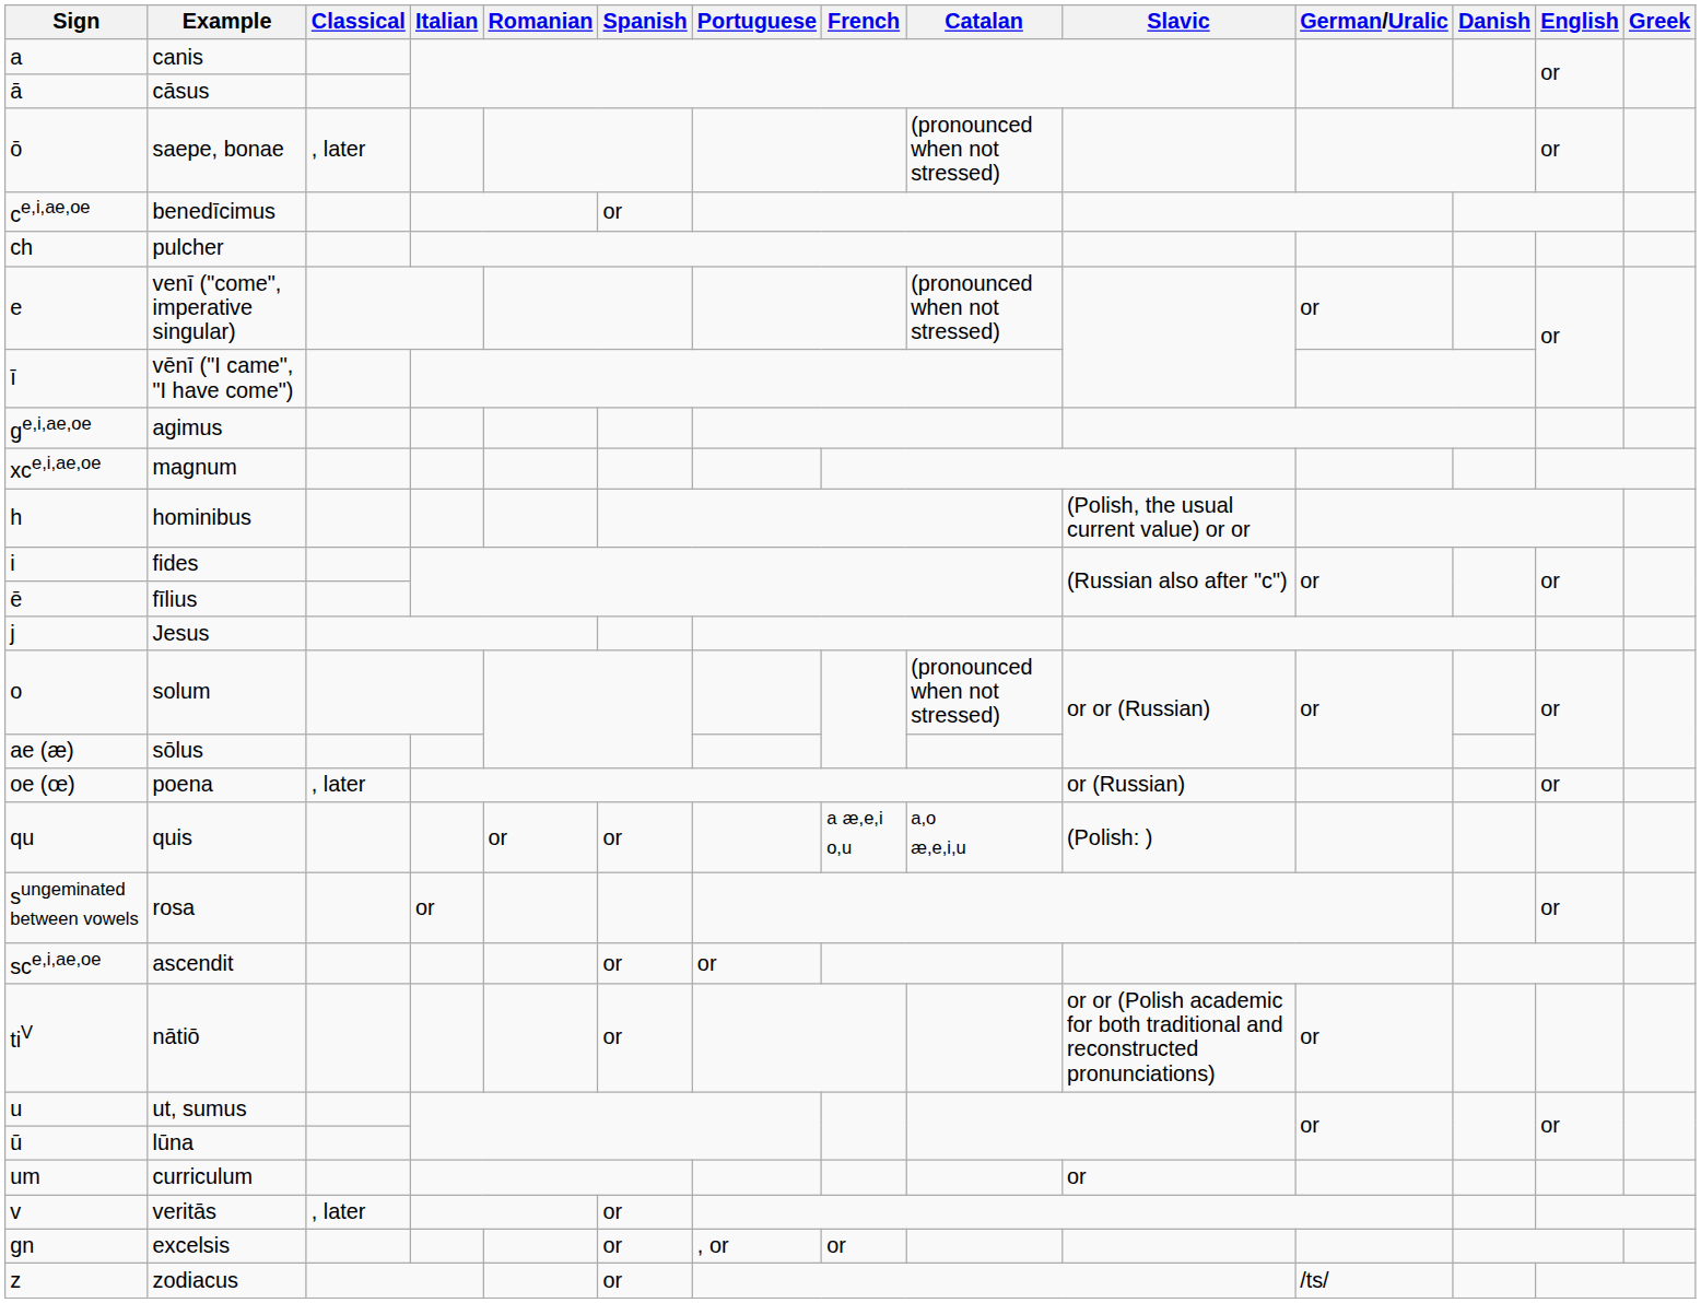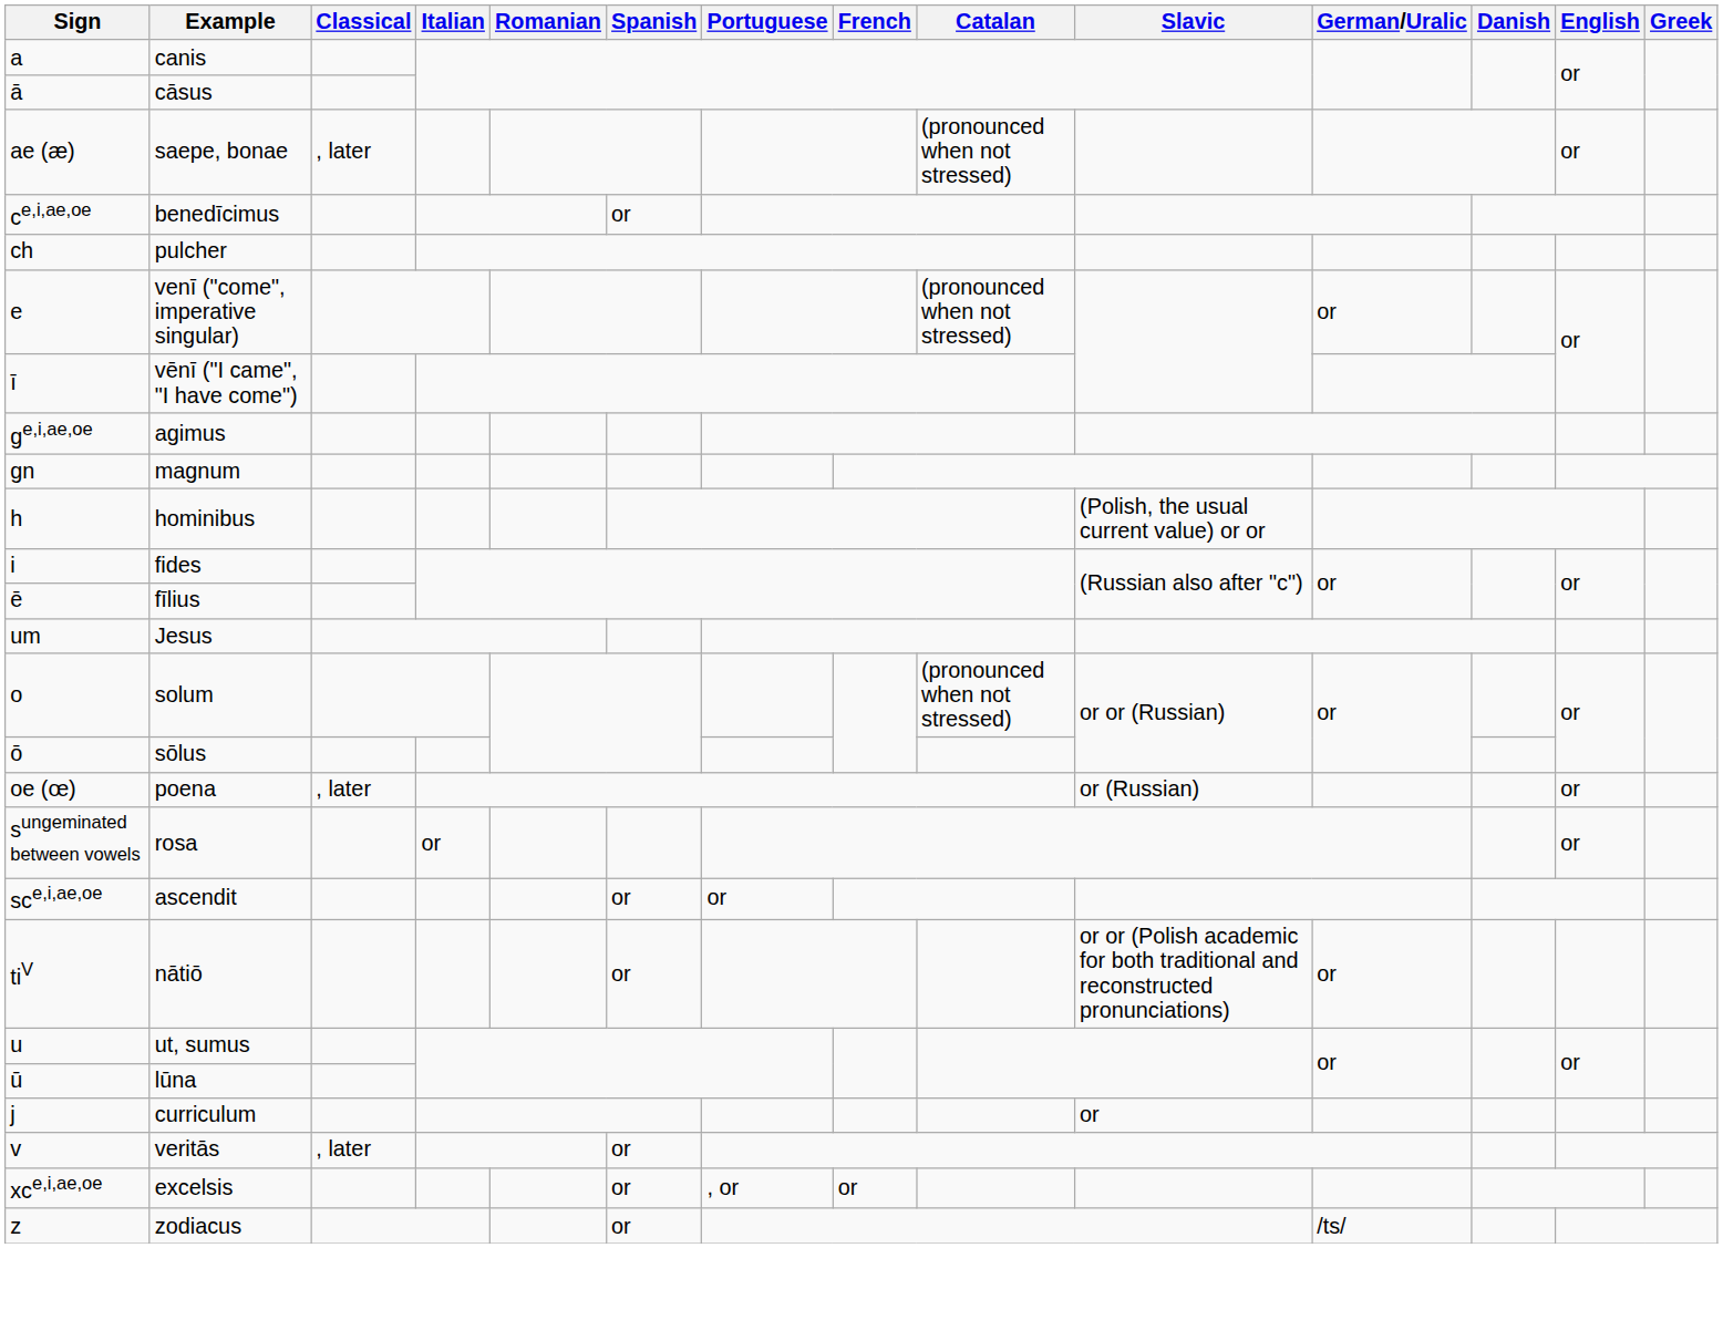saepe, bonae | Sign: ō -> ae (æ)
magnum | Sign: xce,i,ae,oe -> gn
Jesus | Sign: j -> um
sōlus | Sign: ae (æ) -> ō
- row: qu | quis | or | or | a æ,e,i o,u | a,o æ,e,i,u | (Polish: )
curriculum | Sign: um -> j
excelsis | Sign: gn -> xce,i,ae,oe
